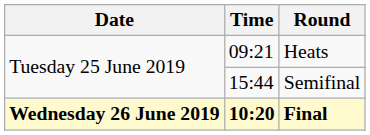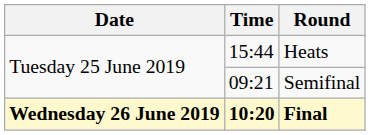Heats | Time: 09:21 -> 15:44
Semifinal | Time: 15:44 -> 09:21
